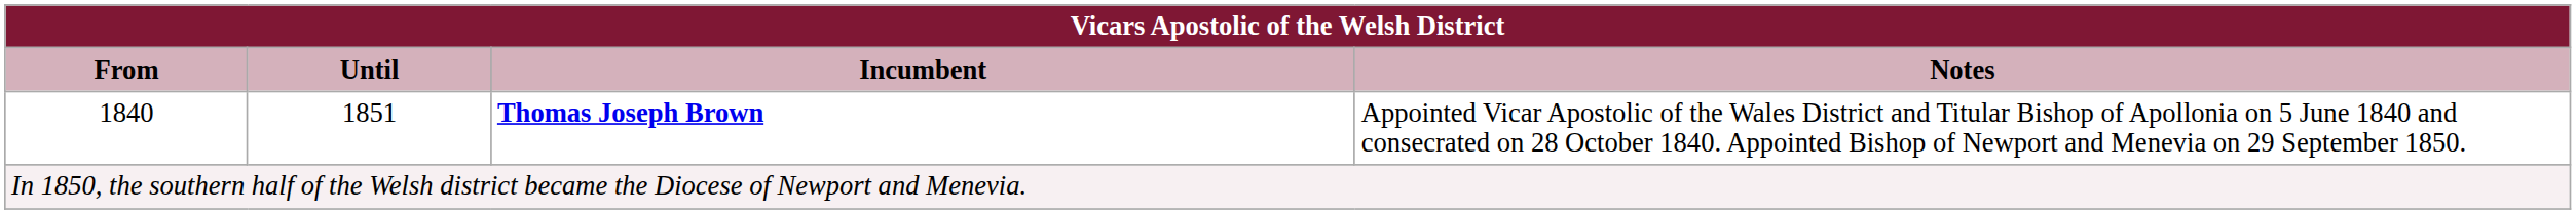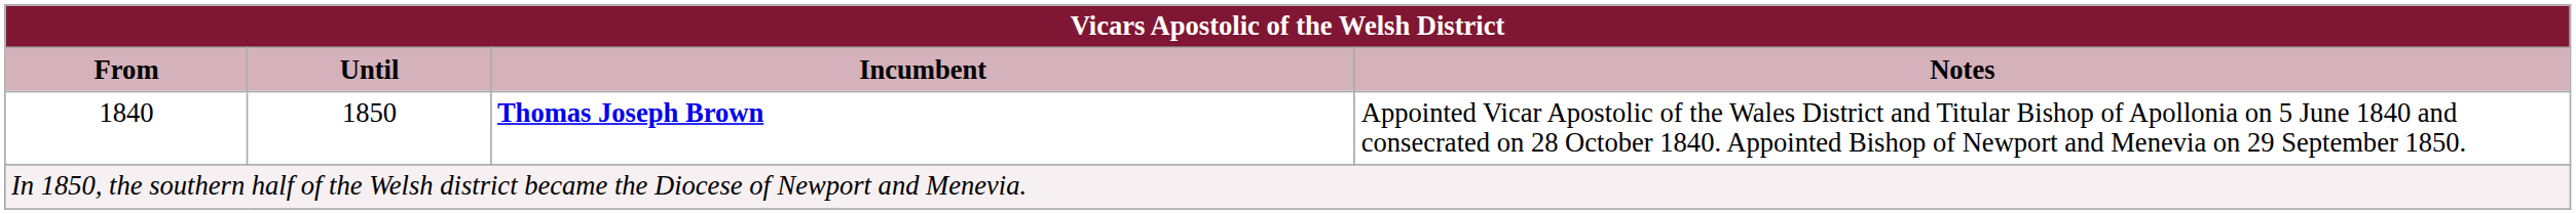1840 | Until: 1851 -> 1850
